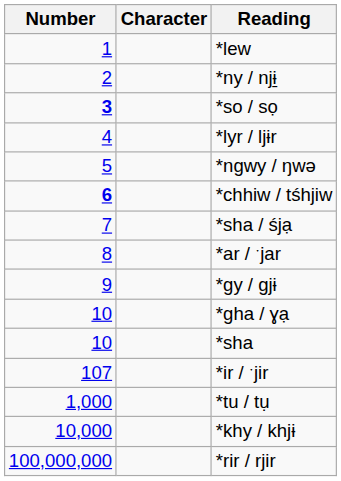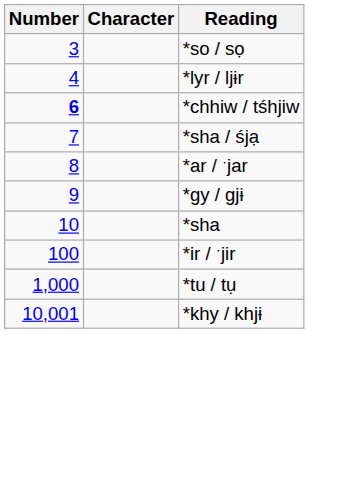- row: 1 | *lew
- row: 2 | *ny / njɨ̱
*so / sọ | Number: bold -> normal
- row: 5 | *ngwy / ŋwǝ
- row: 10 | *gha / ɣạ
*ir / ˑjir | Number: 107 -> 100
*khy / khjɨ | Number: 10,000 -> 10,001
- row: 100,000,000 | *rir / rjir
